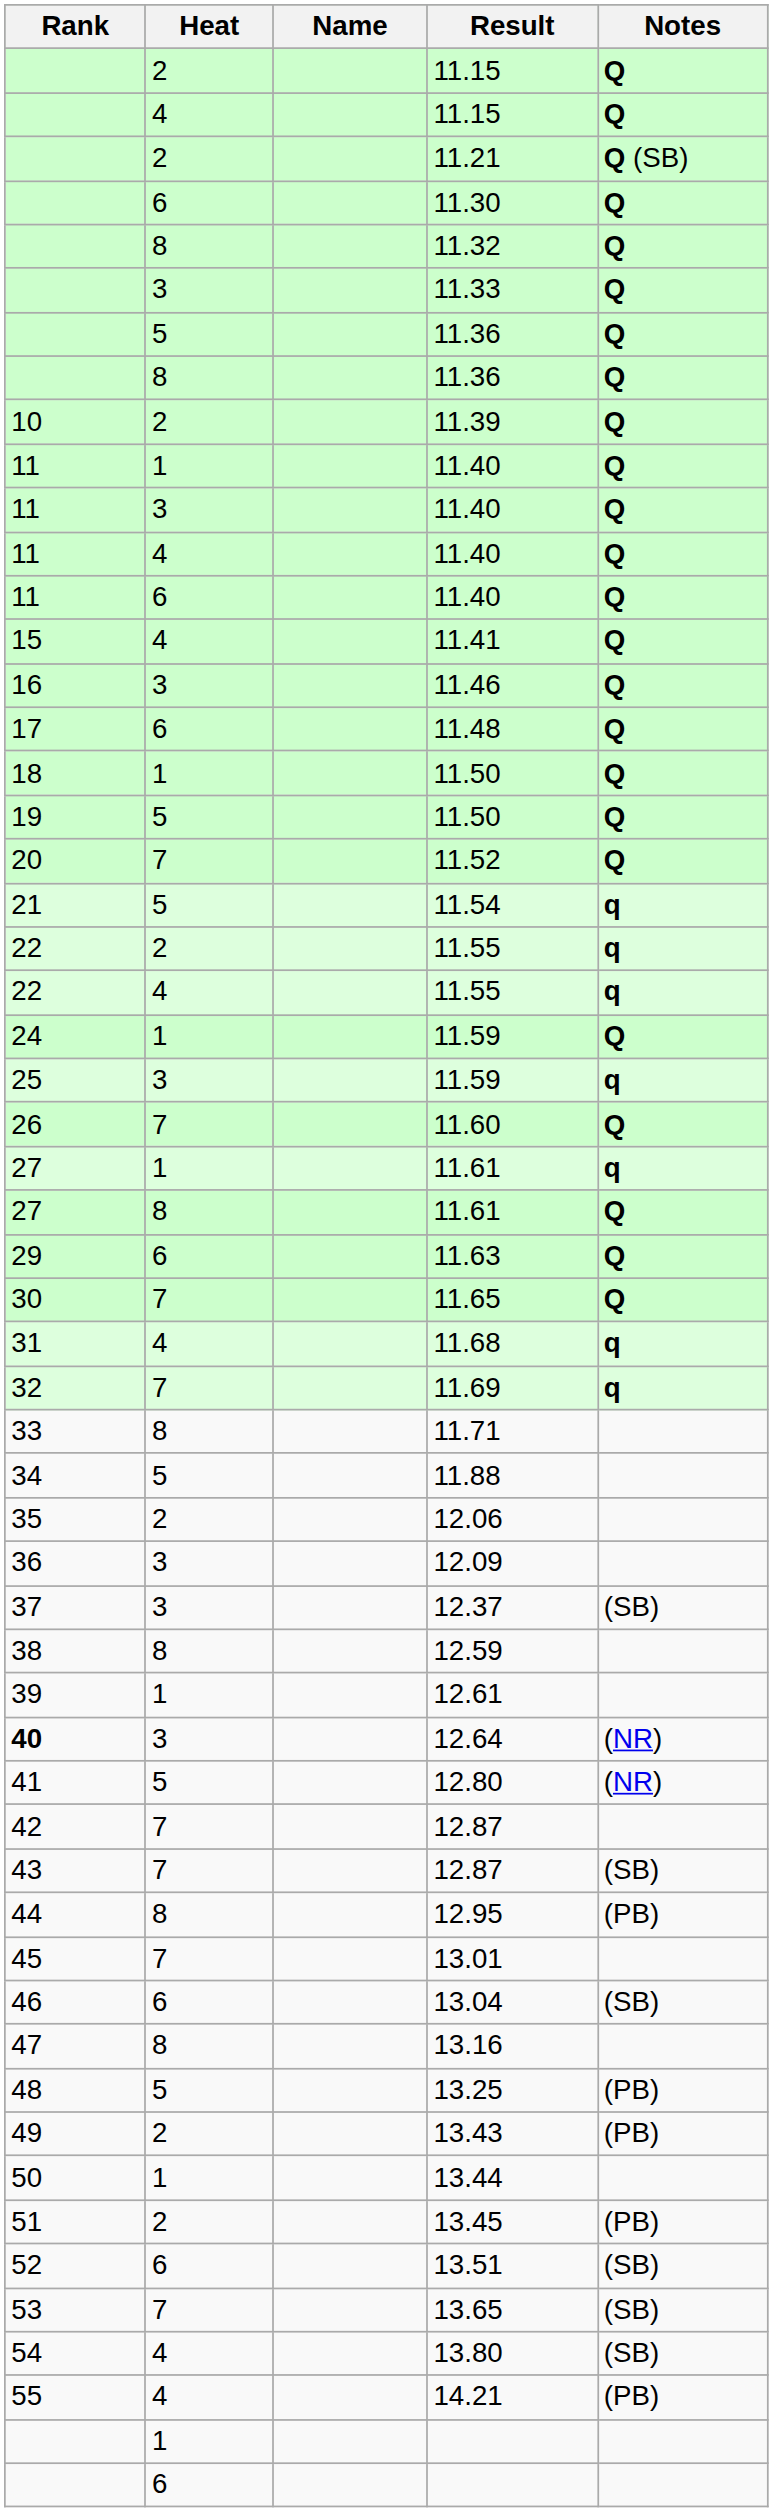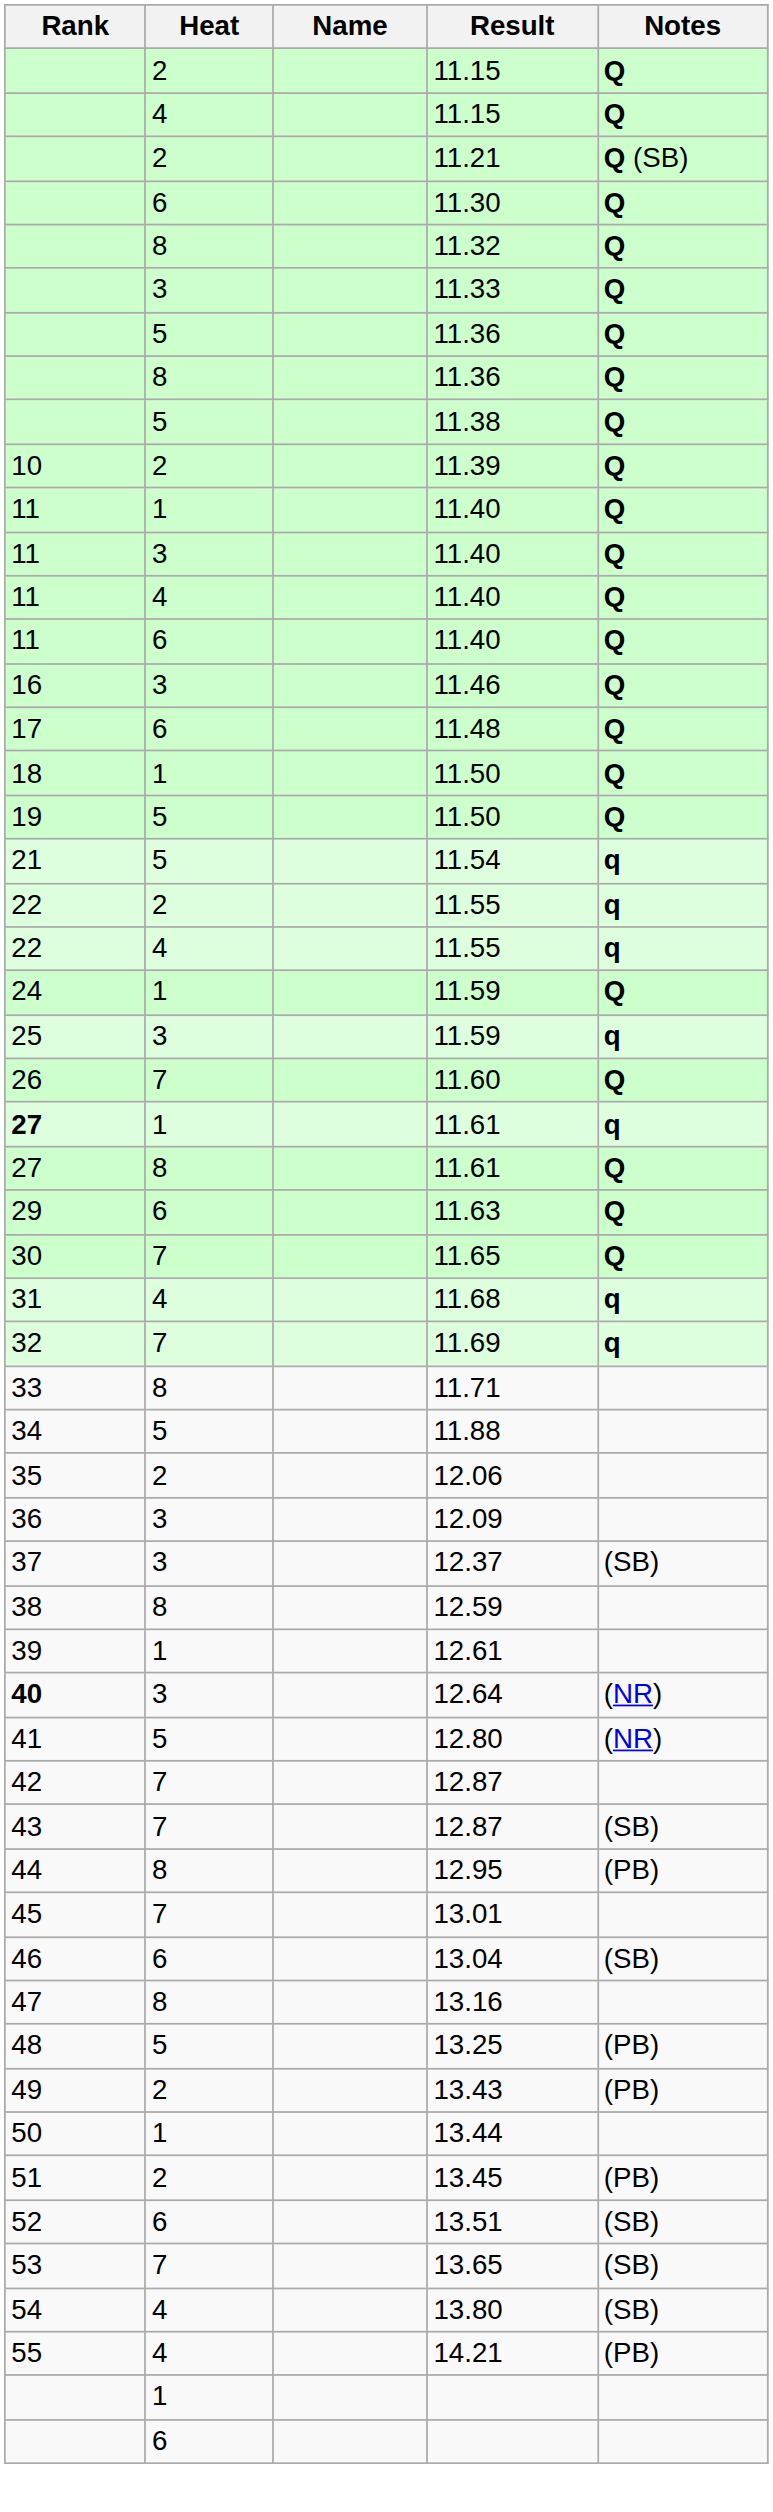+ row: 5 | 11.38 | Q
- row: 15 | 4 | 11.41 | Q
- row: 20 | 7 | 11.52 | Q
1 / 11.61 | Rank: normal -> bold
